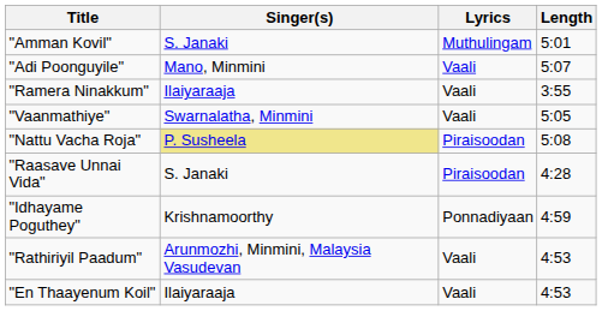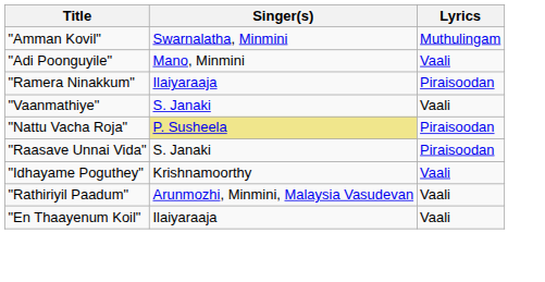- column: Length | 5:01 | 5:07 | 3:55 | 5:05 | 5:08 | 4:28 | 4:59 | 4:53 | 4:53
"Amman Kovil" | Singer(s): S. Janaki -> Swarnalatha, Minmini
"Ramera Ninakkum" | Lyrics: Vaali -> Piraisoodan
"Vaanmathiye" | Singer(s): Swarnalatha, Minmini -> S. Janaki
"Idhayame Poguthey" | Lyrics: Ponnadiyaan -> Vaali
